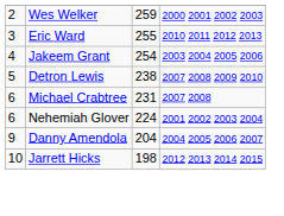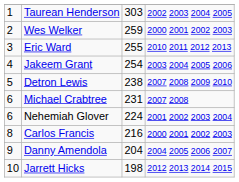+ row: 1 | Taurean Henderson | 303 | 2002 2003 2004 2005
+ row: 8 | Carlos Francis | 216 | 2000 2001 2002 2003
